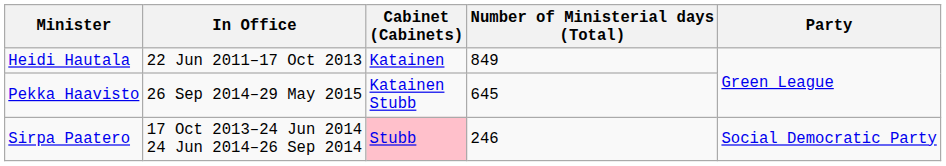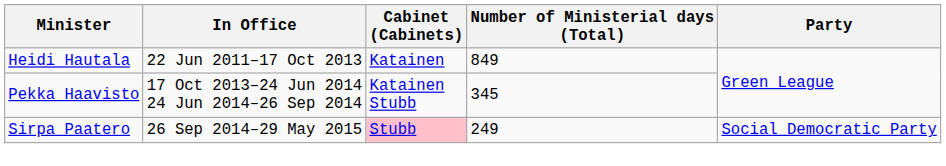Pekka Haavisto | In Office: 26 Sep 2014–29 May 2015 -> 17 Oct 2013–24 Jun 2014 24 Jun 2014–26 Sep 2014
Pekka Haavisto | Number of Ministerial days (Total): 645 -> 345
Sirpa Paatero | In Office: 17 Oct 2013–24 Jun 2014 24 Jun 2014–26 Sep 2014 -> 26 Sep 2014–29 May 2015
Sirpa Paatero | Number of Ministerial days (Total): 246 -> 249
